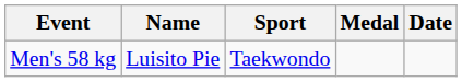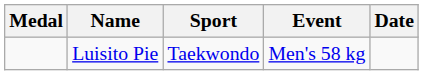columns swapped: Medal <-> Event
